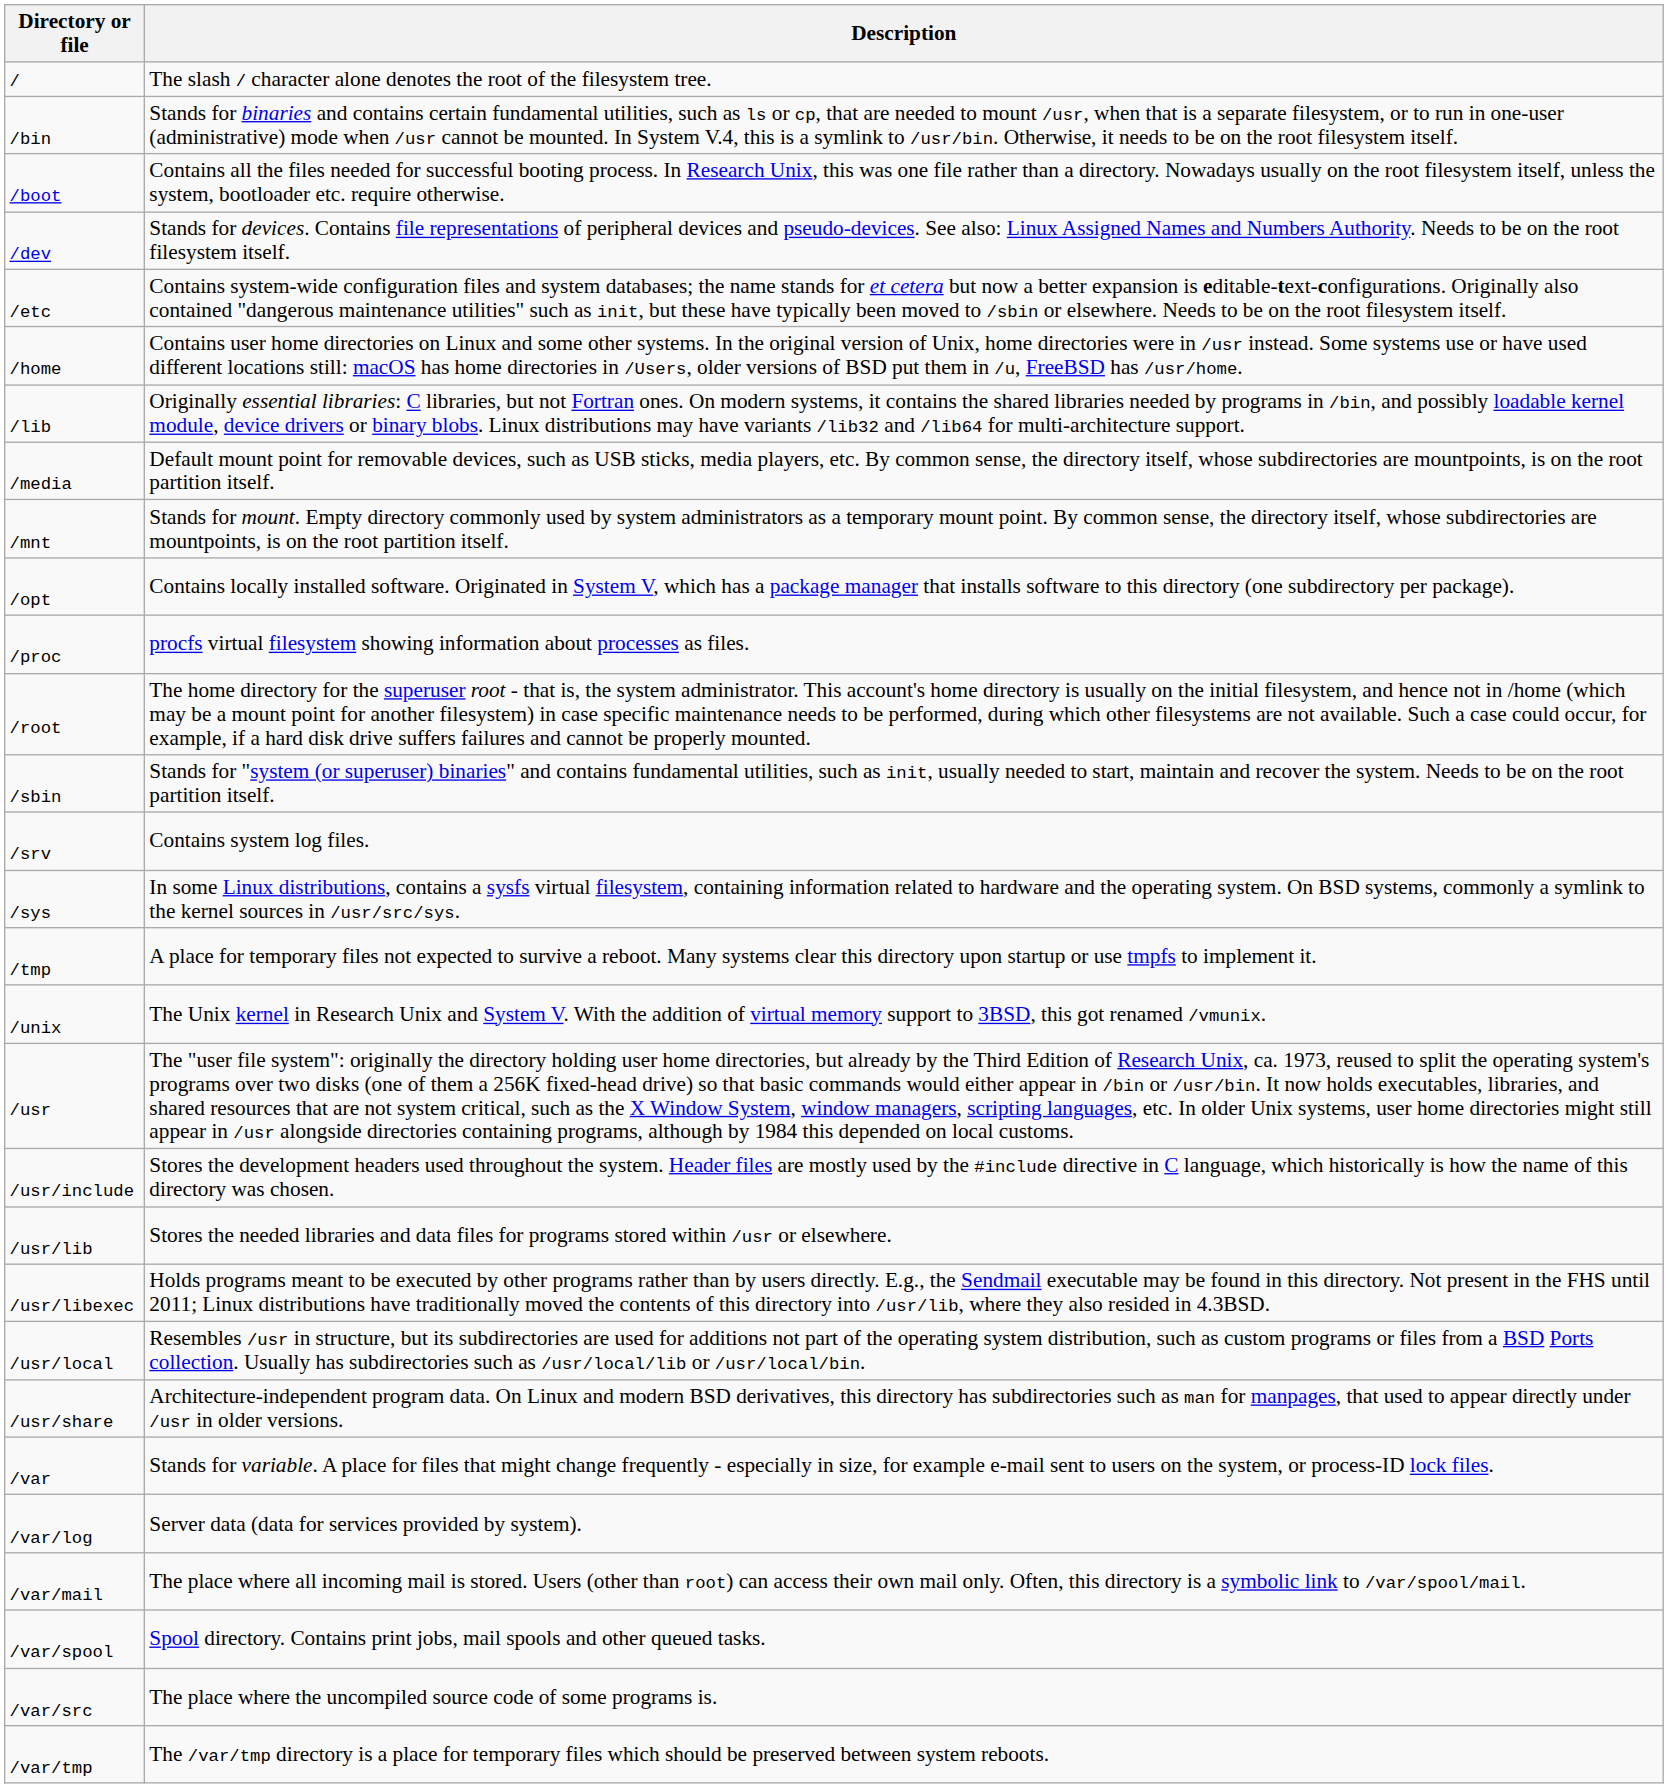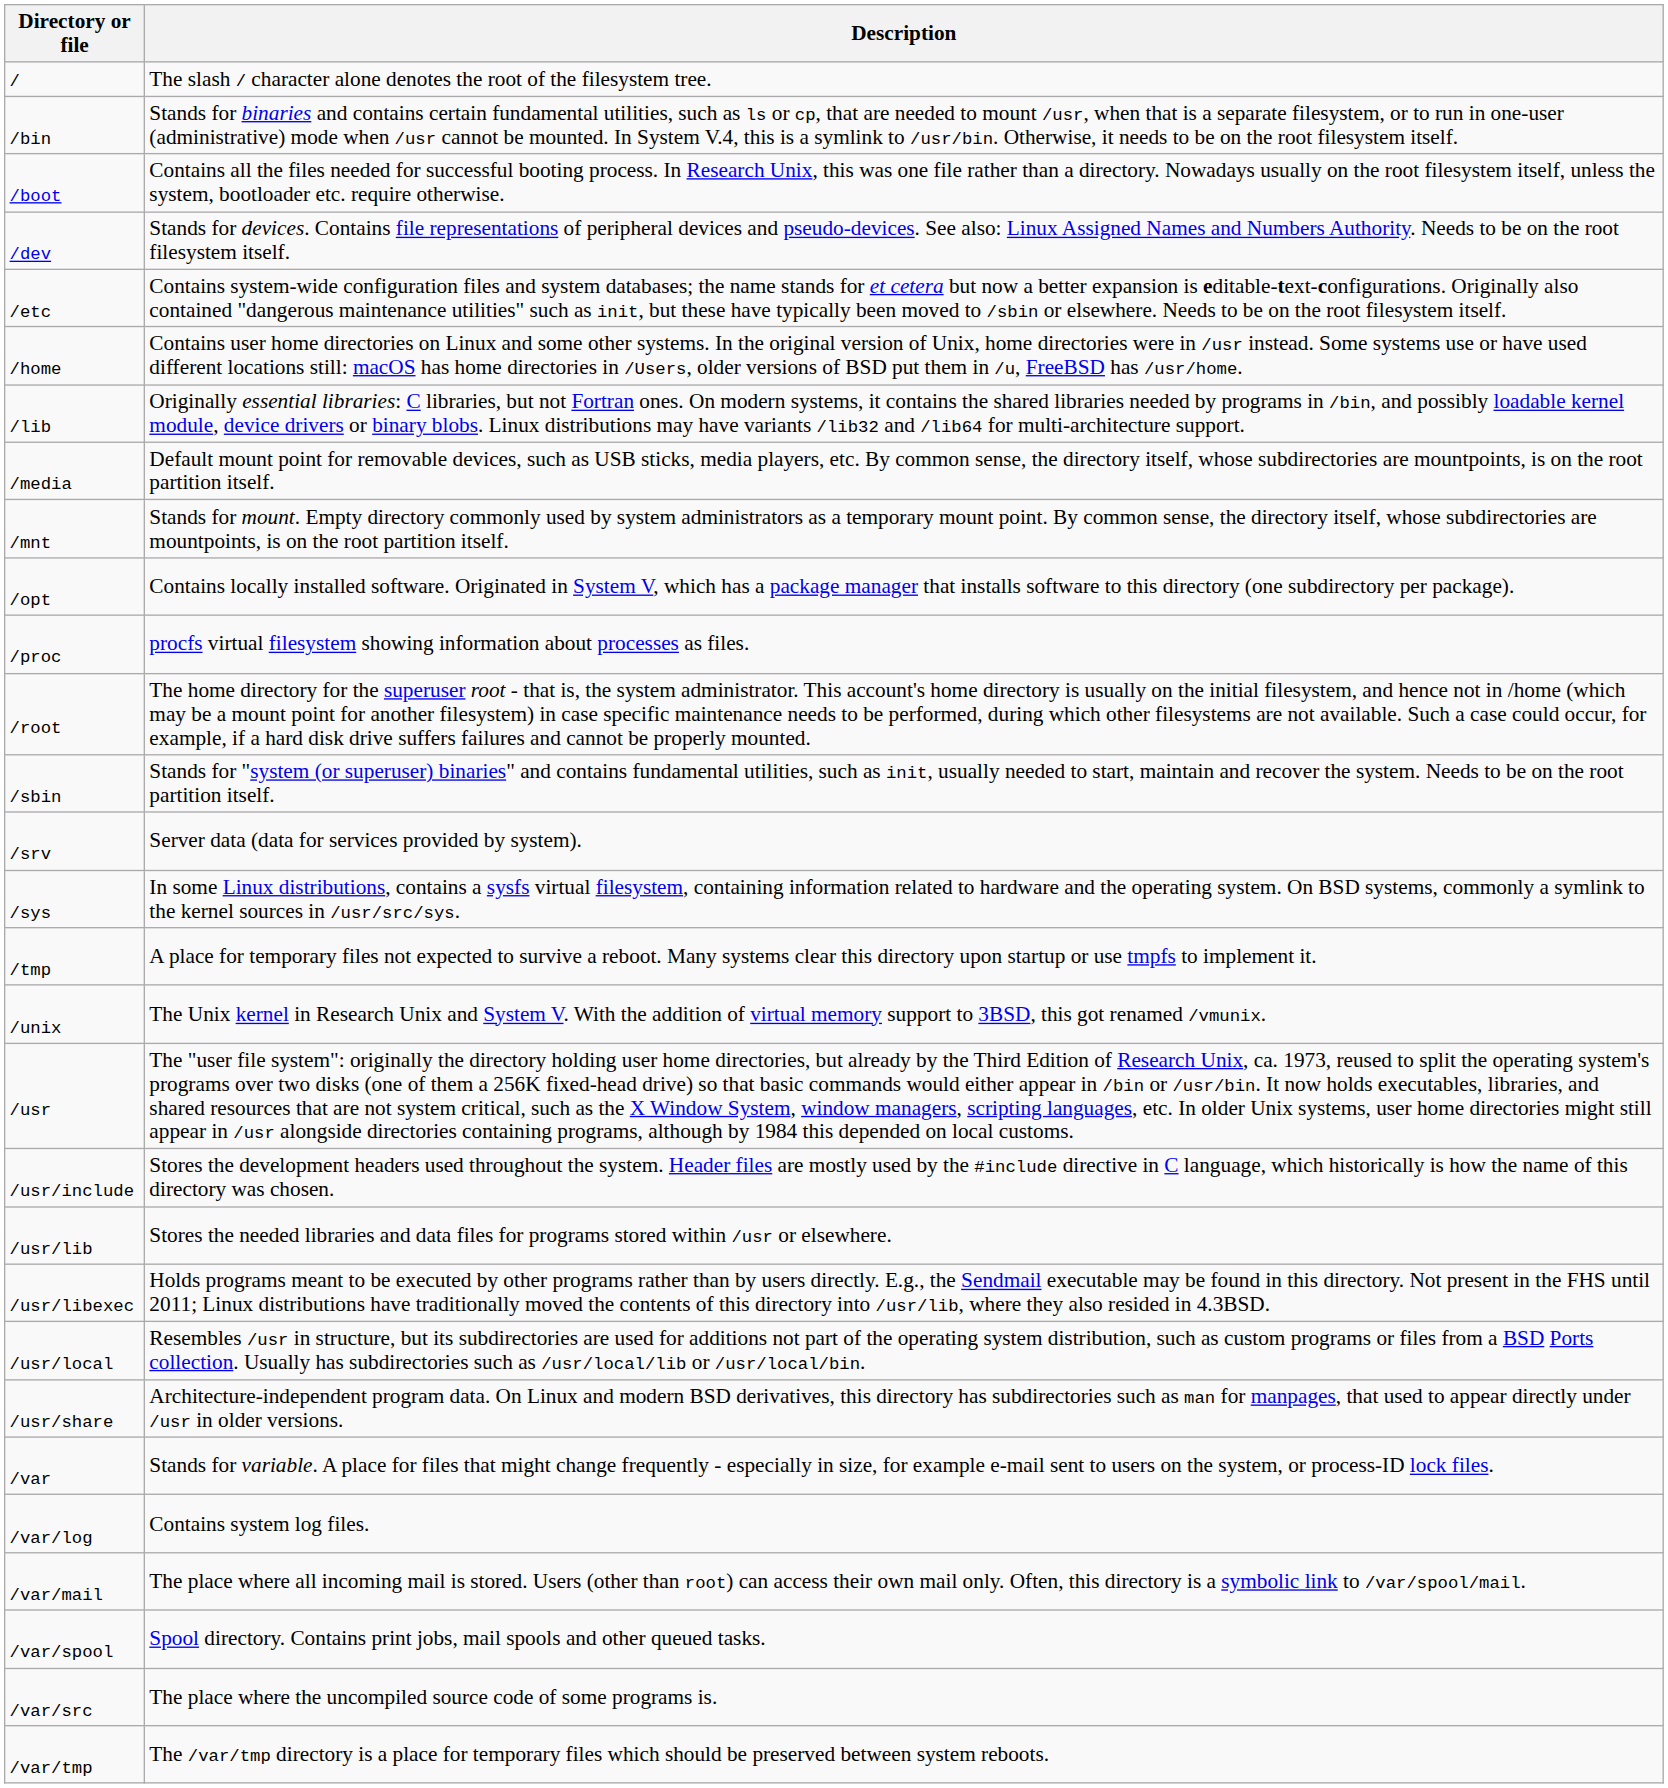/srv | Description: Contains system log files. -> Server data (data for services provided by system).
/var/log | Description: Server data (data for services provided by system). -> Contains system log files.
